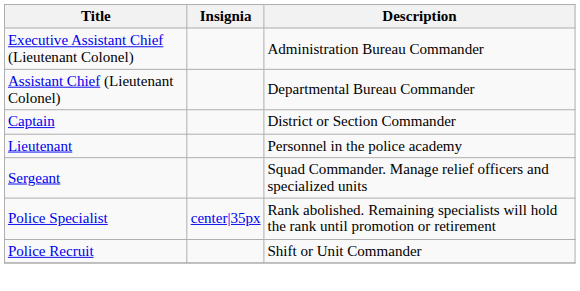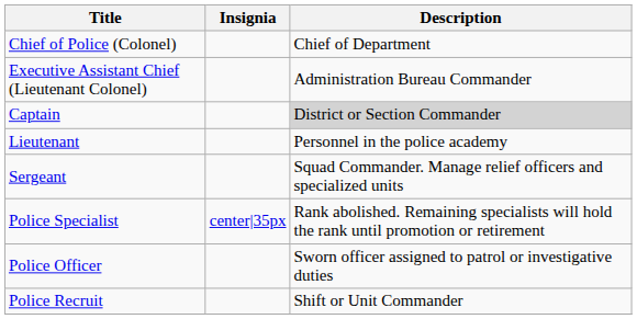+ row: Chief of Police (Colonel) | Chief of Department
- row: Assistant Chief (Lieutenant Colonel) | Departmental Bureau Commander
Captain | Description: no background -> lightgrey background
+ row: Police Officer | Sworn officer assigned to patrol or investigative duties
